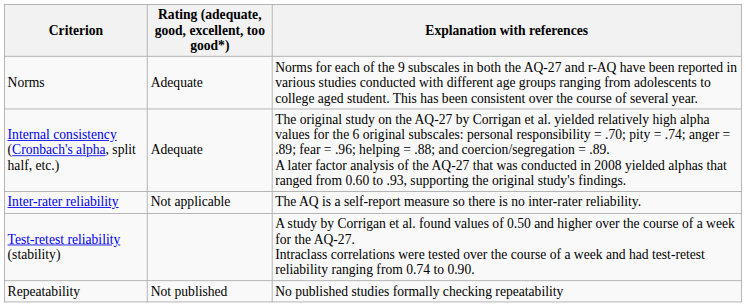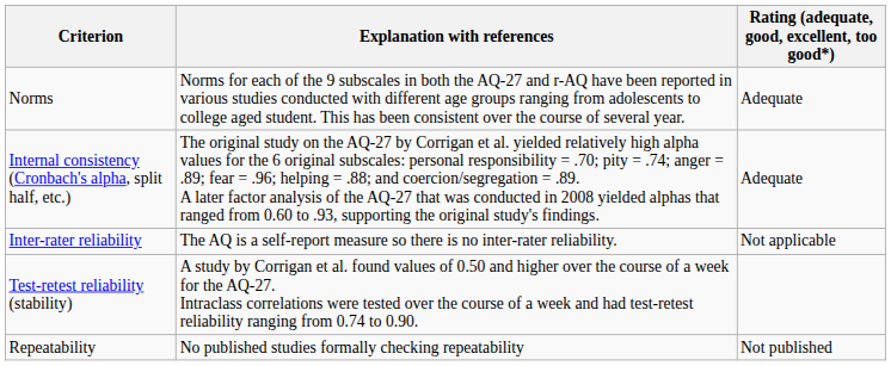columns swapped: Rating (adequate, good, excellent, too good*) <-> Explanation with references
